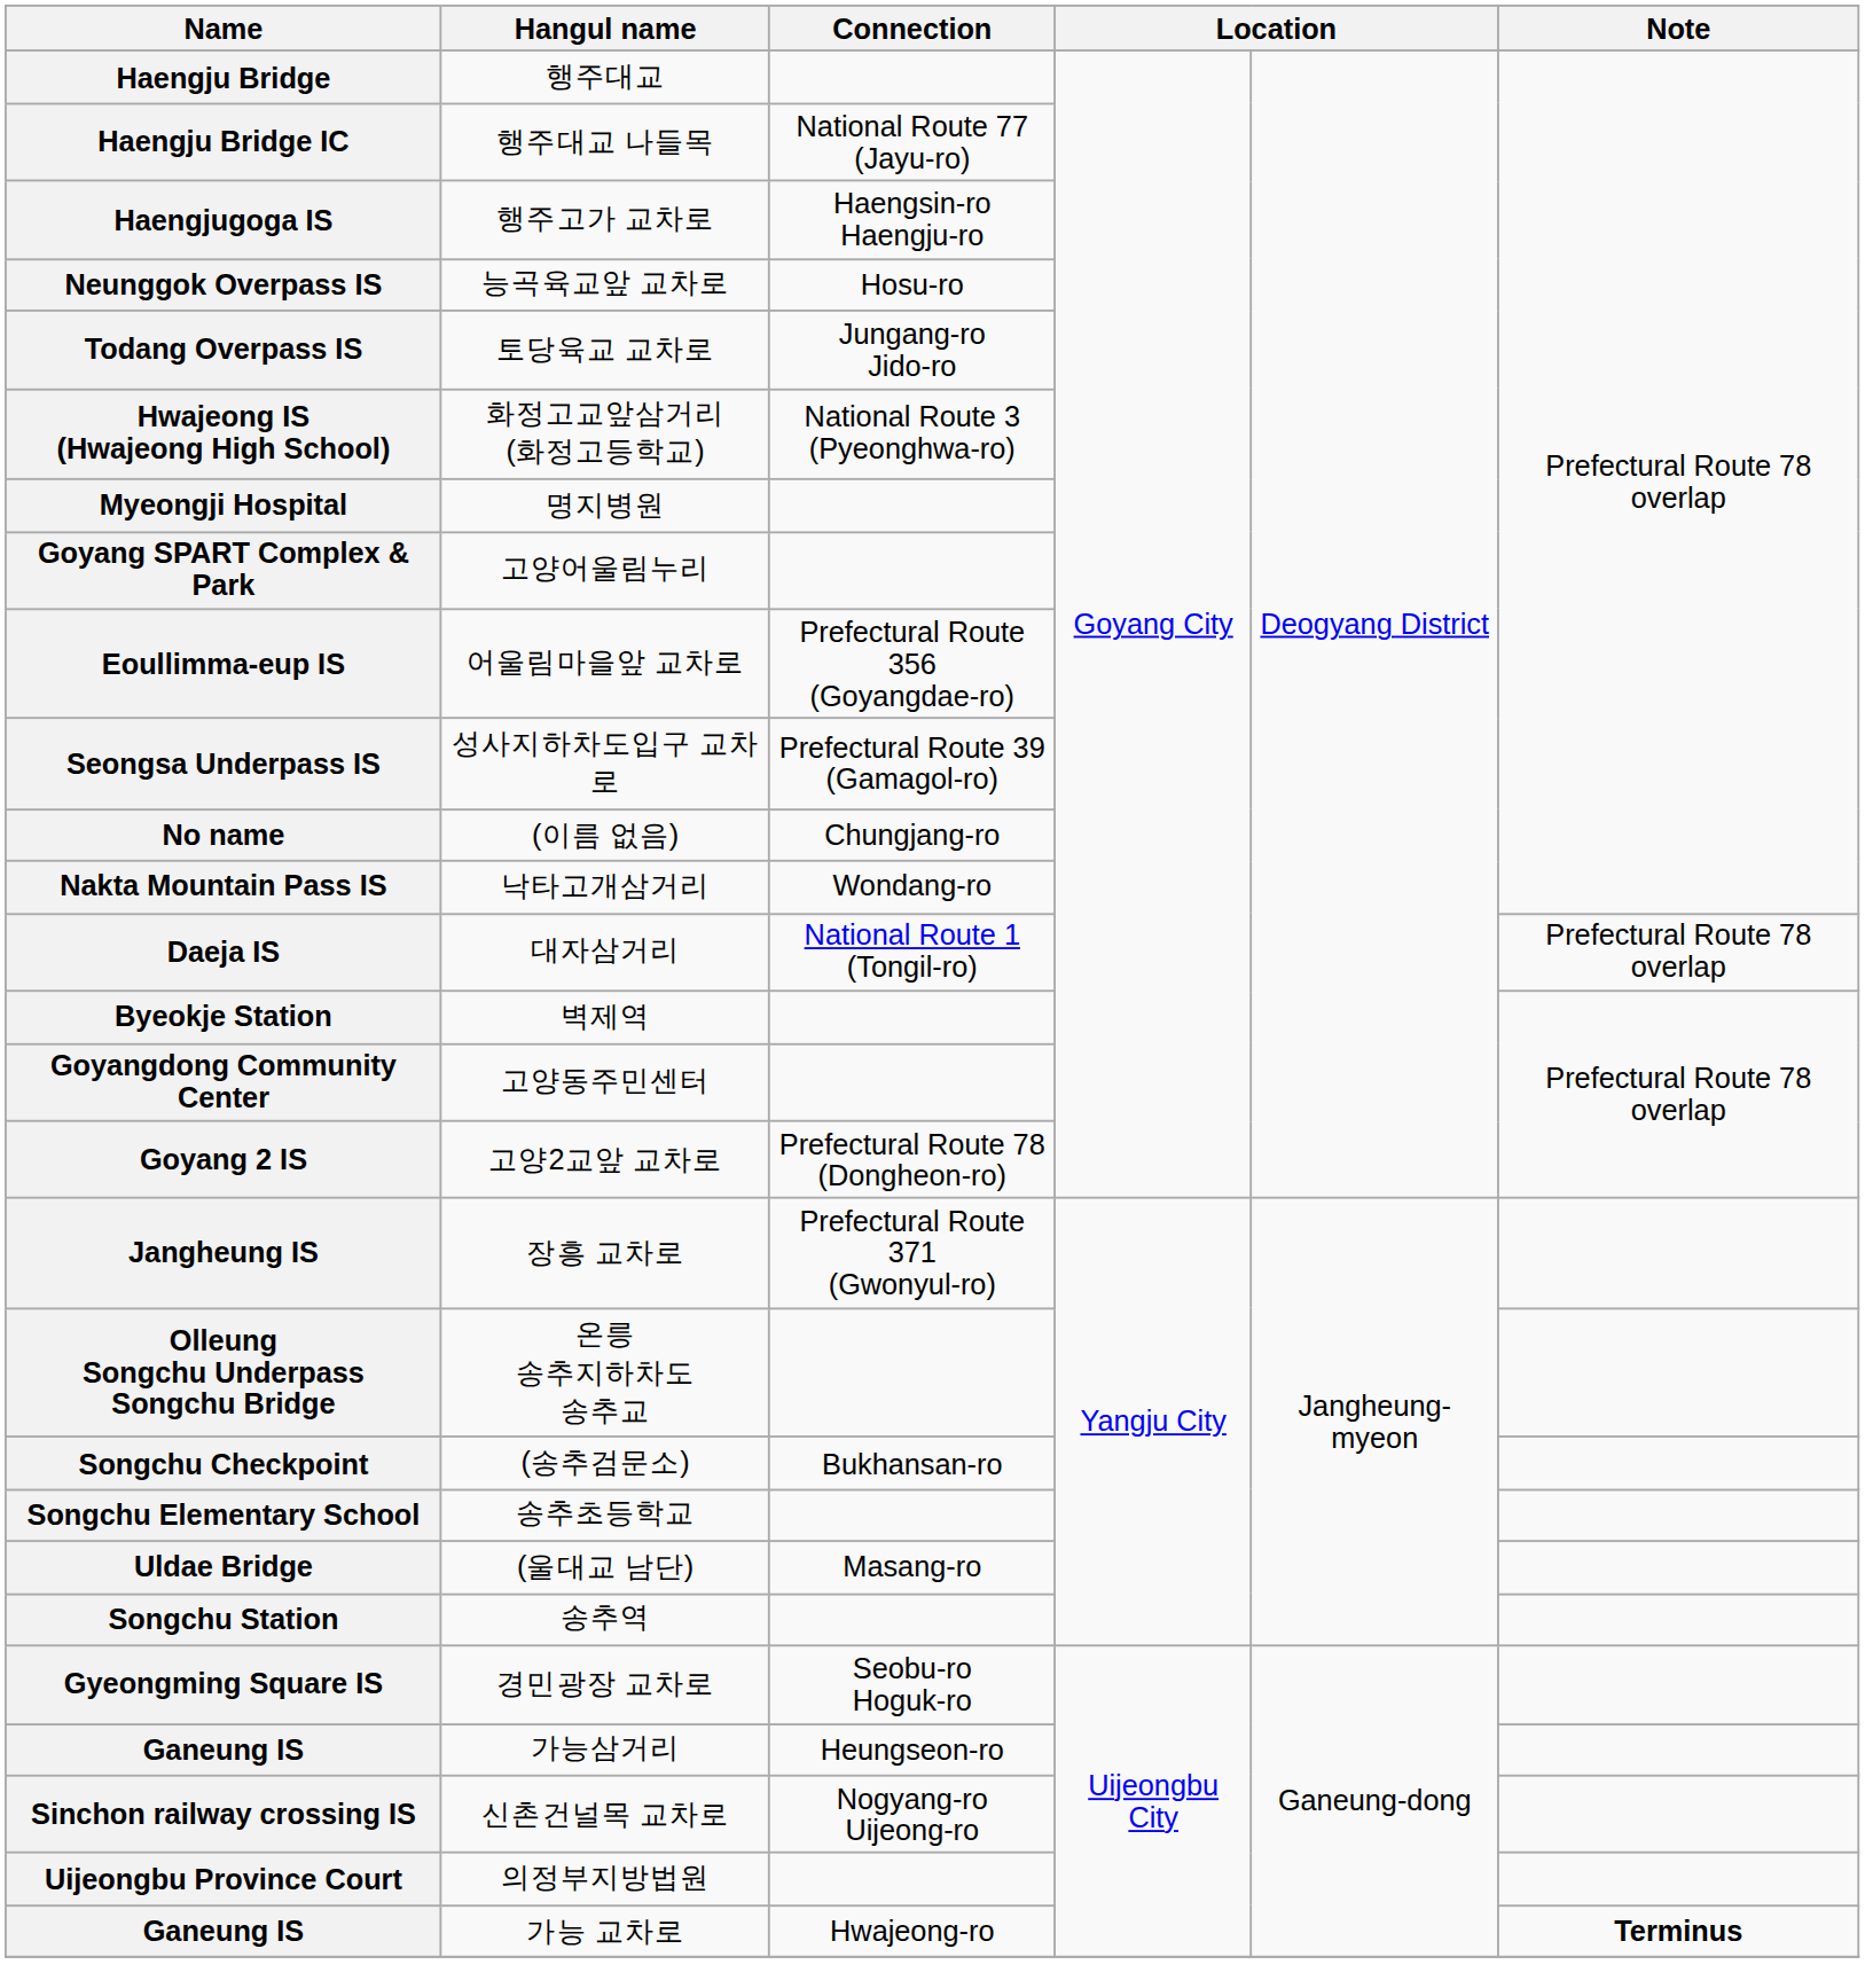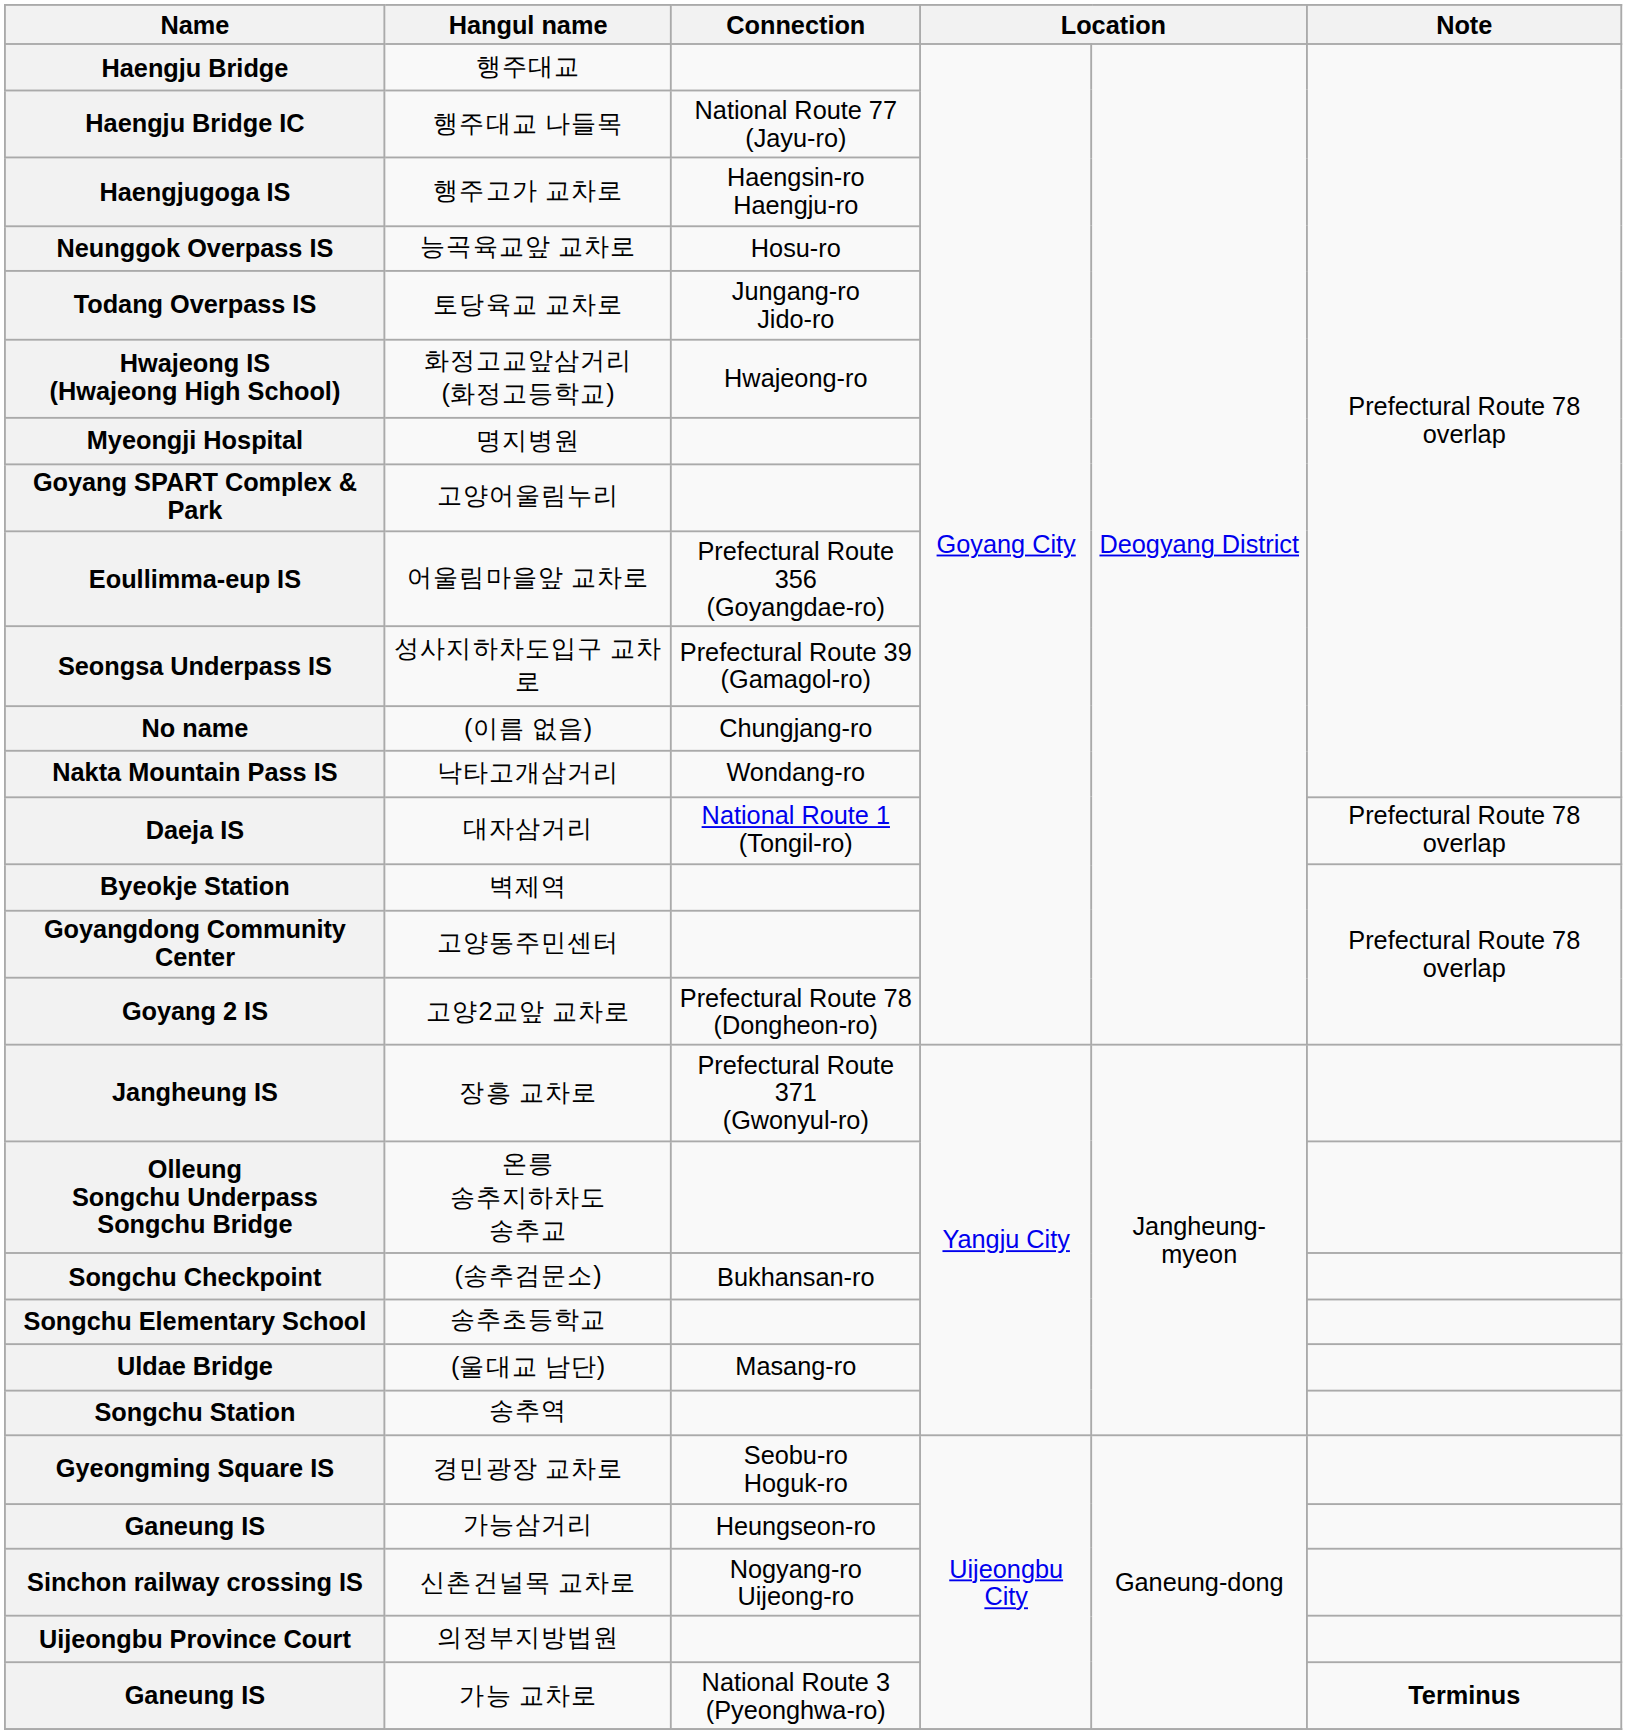Hwajeong IS (Hwajeong High School) | Connection: National Route 3 (Pyeonghwa-ro) -> Hwajeong-ro
Ganeung IS / 가능 교차로 | Connection: Hwajeong-ro -> National Route 3 (Pyeonghwa-ro)
